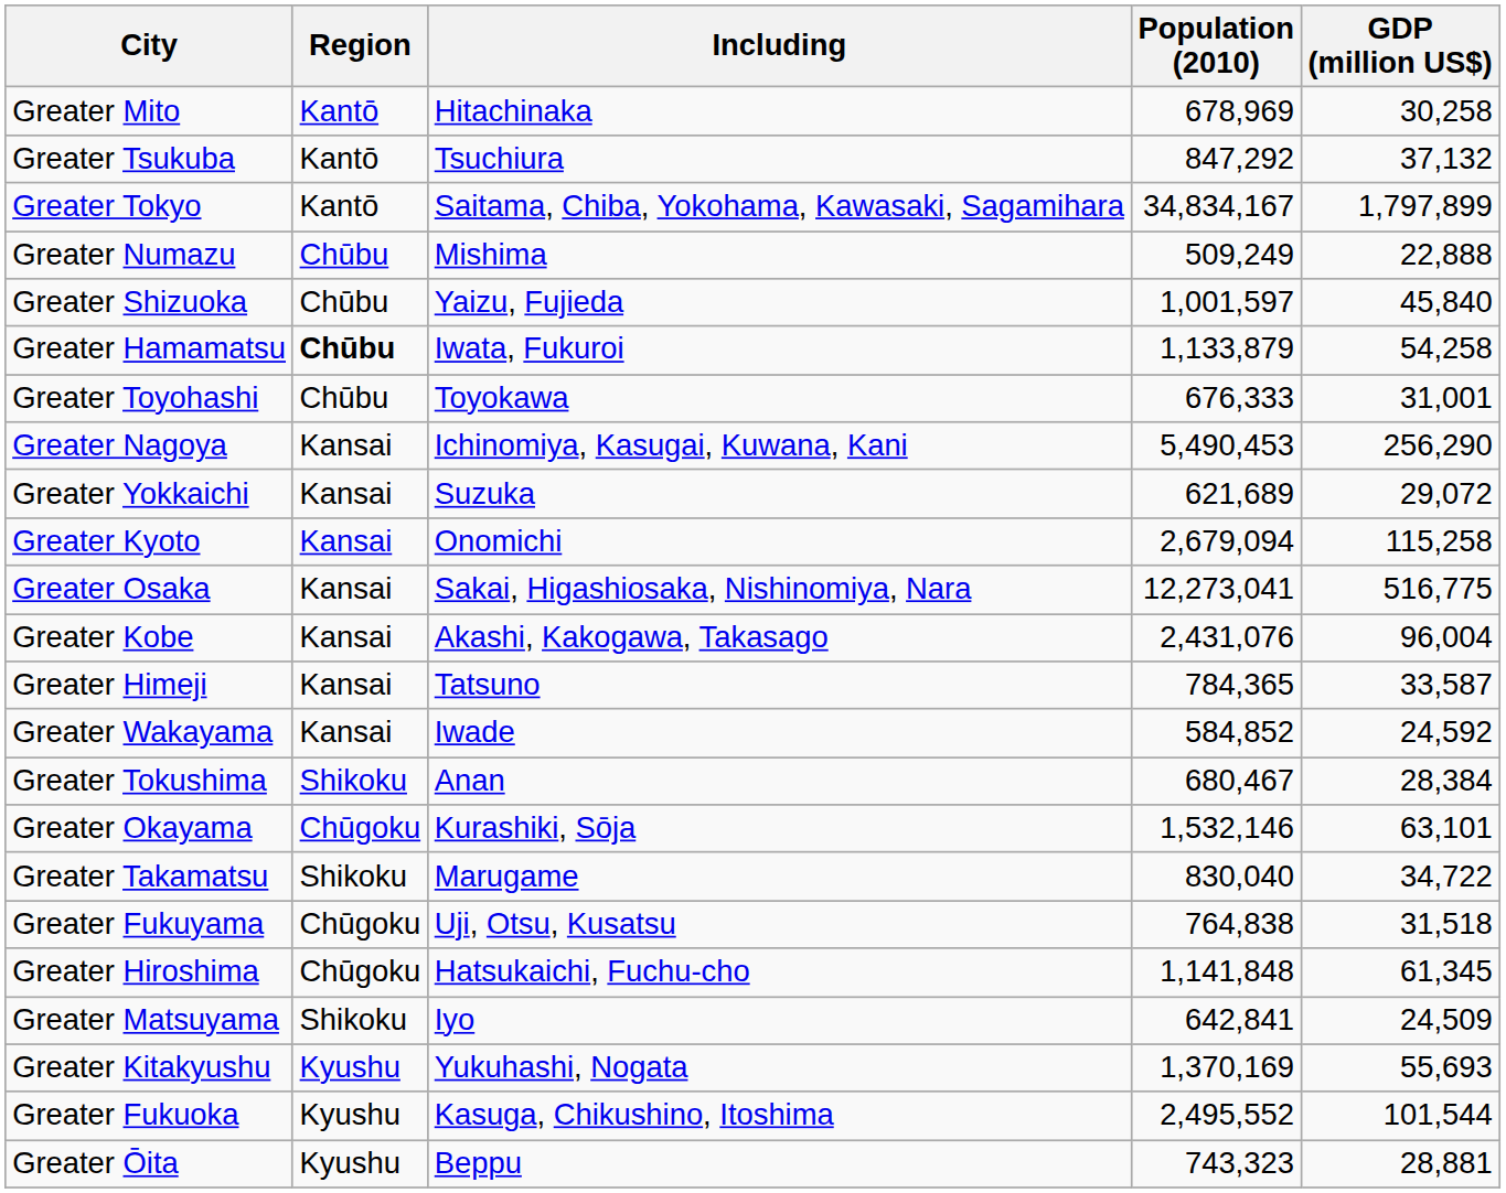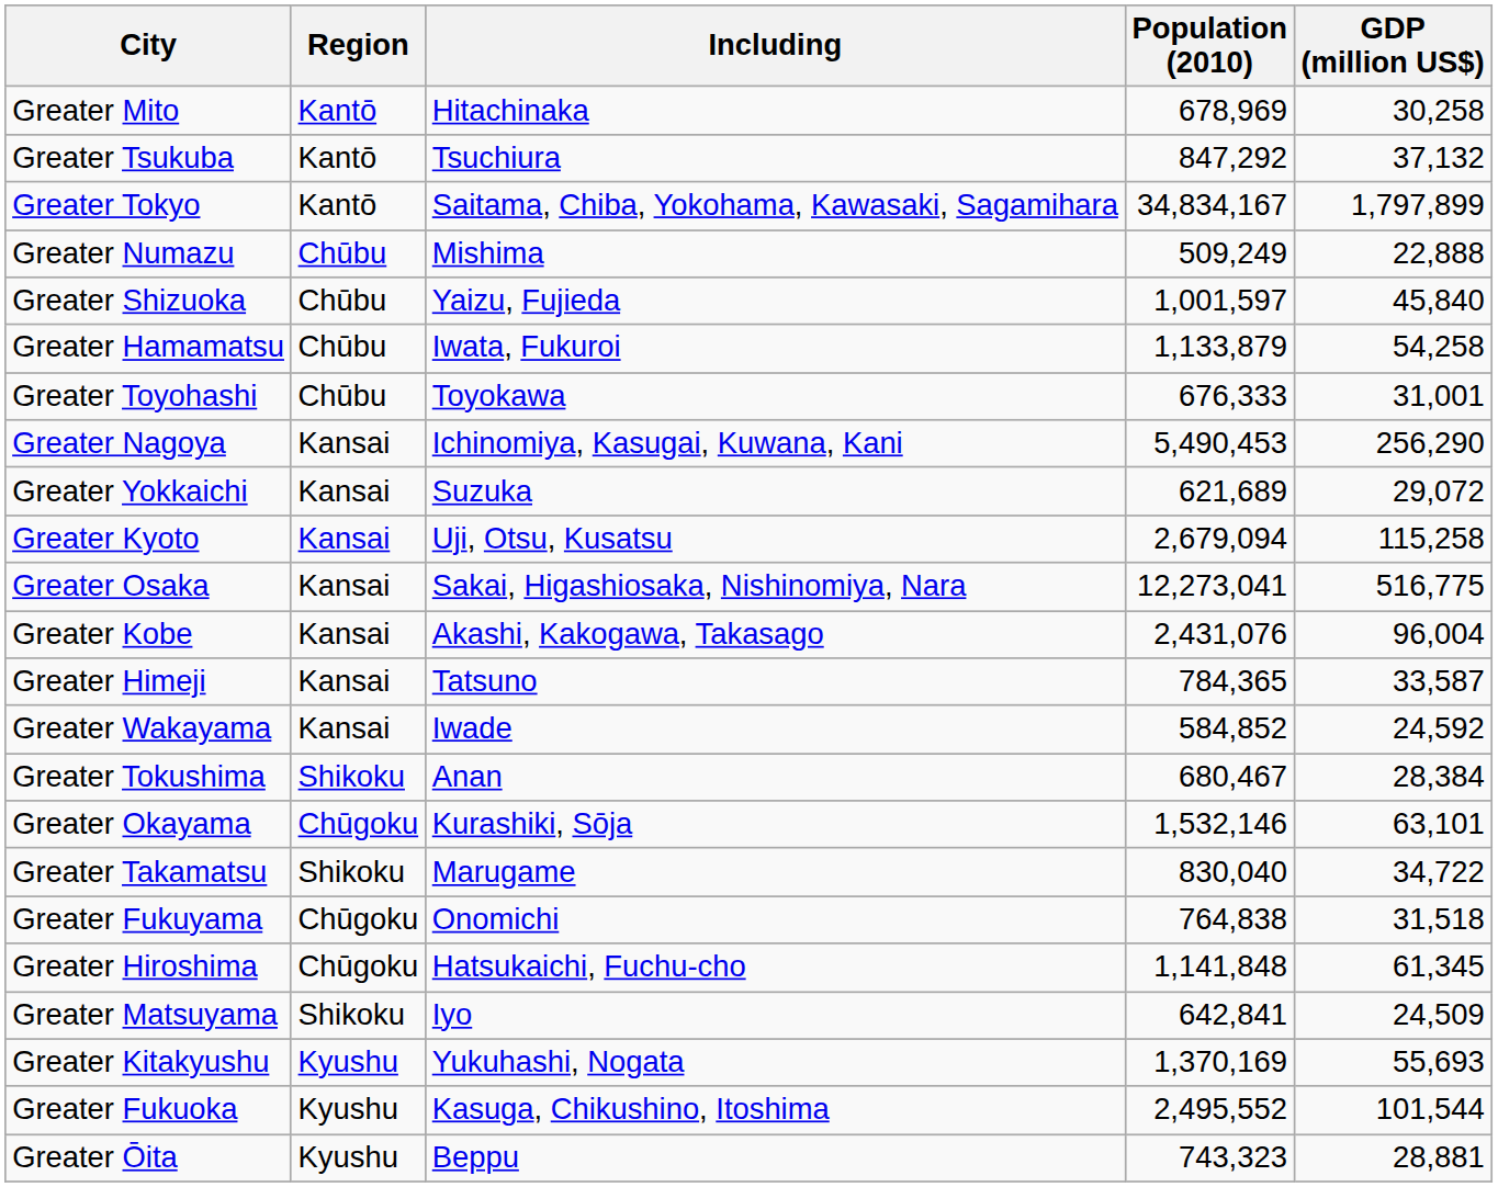Greater Hamamatsu | Region: bold -> normal
Greater Kyoto | Including: Onomichi -> Uji, Otsu, Kusatsu
Greater Fukuyama | Including: Uji, Otsu, Kusatsu -> Onomichi
